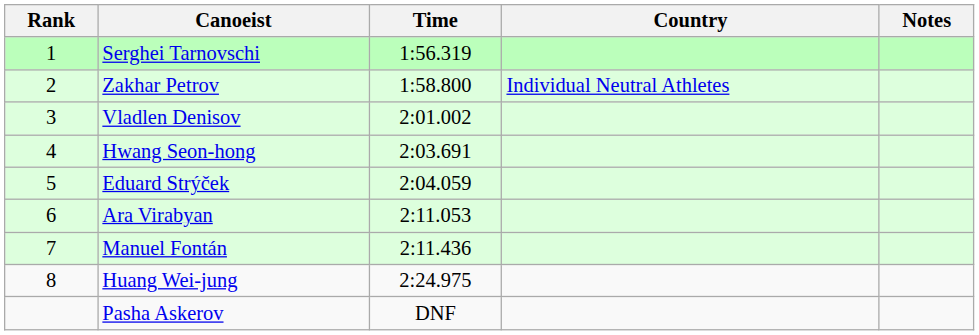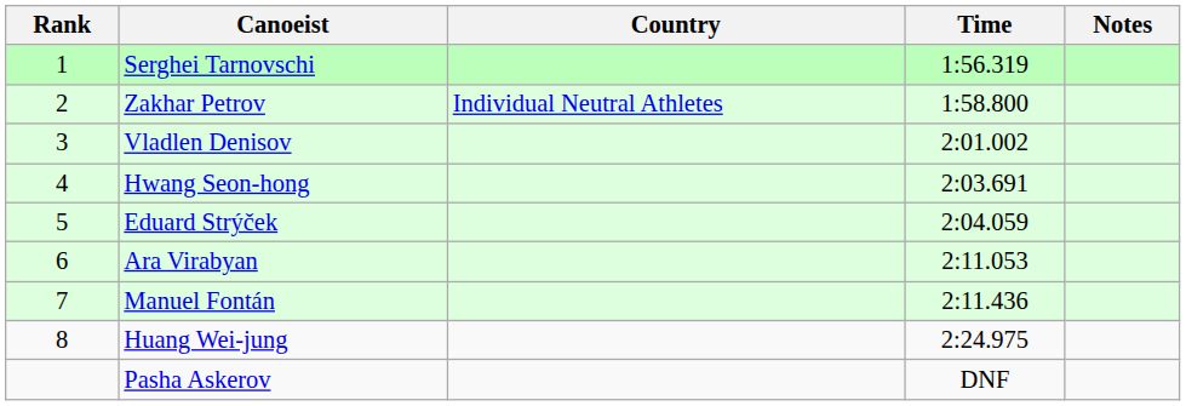columns swapped: Country <-> Time
